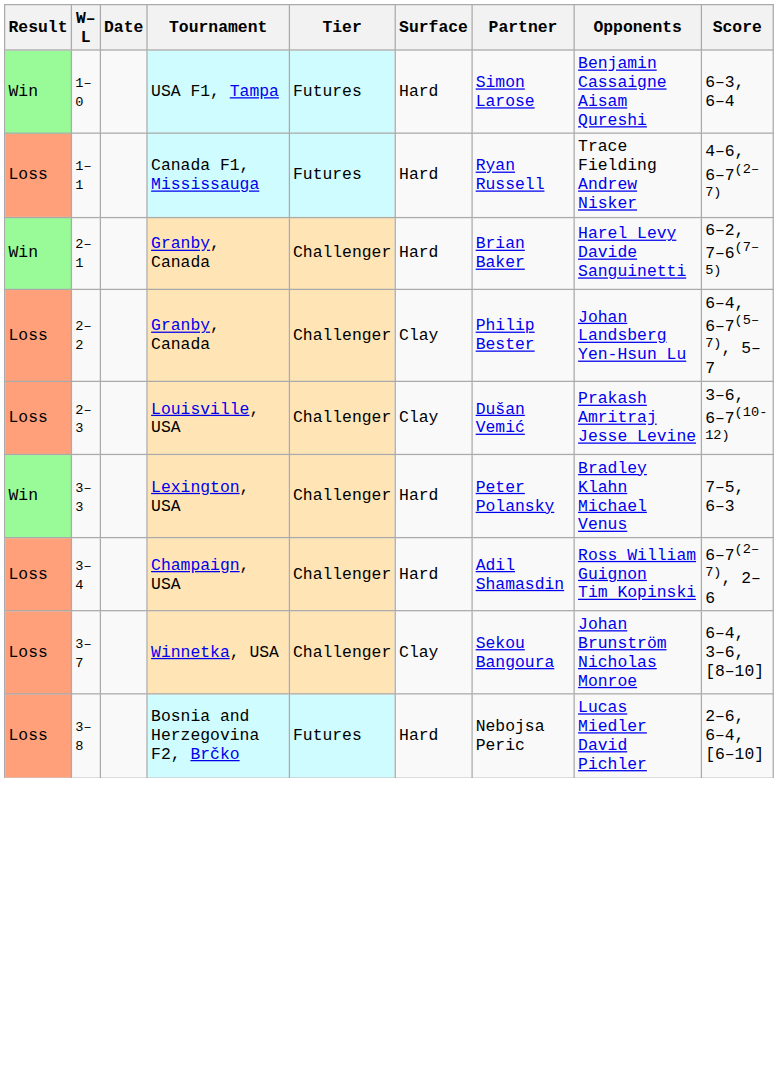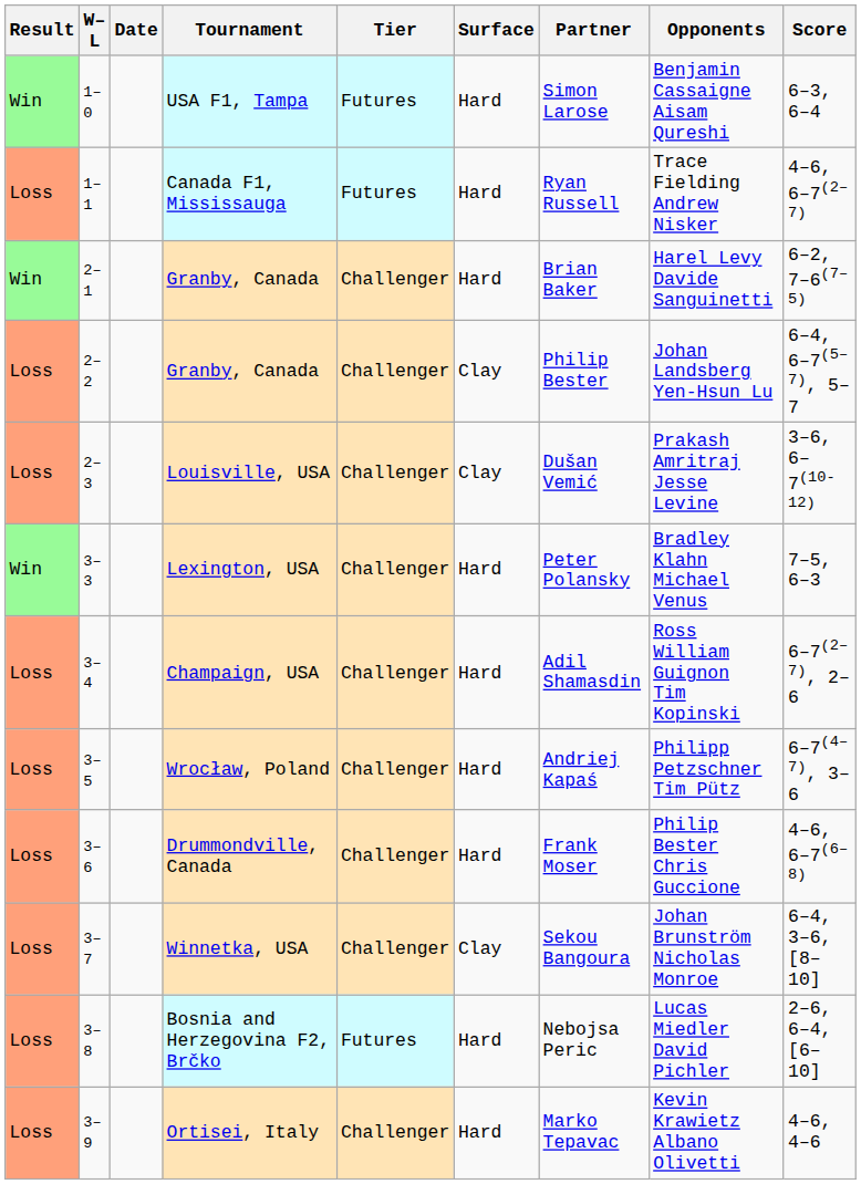+ row: Loss | 3–5 | Wrocław, Poland | Challenger | Hard | Andriej Kapaś | Philipp Petzschner Tim Pütz | 6–7(4–7), 3–6
+ row: Loss | 3–6 | Drummondville, Canada | Challenger | Hard | Frank Moser | Philip Bester Chris Guccione | 4–6, 6–7(6–8)
+ row: Loss | 3–9 | Ortisei, Italy | Challenger | Hard | Marko Tepavac | Kevin Krawietz Albano Olivetti | 4–6, 4–6
